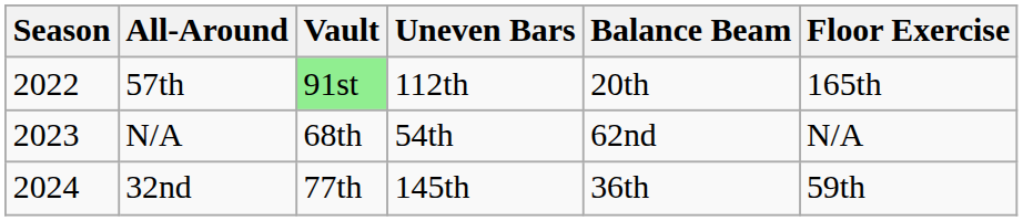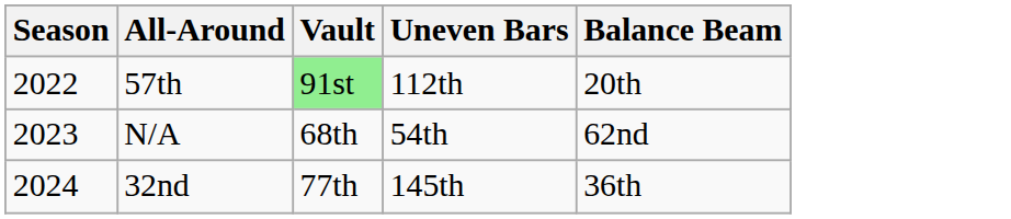- column: Floor Exercise | 165th | N/A | 59th
